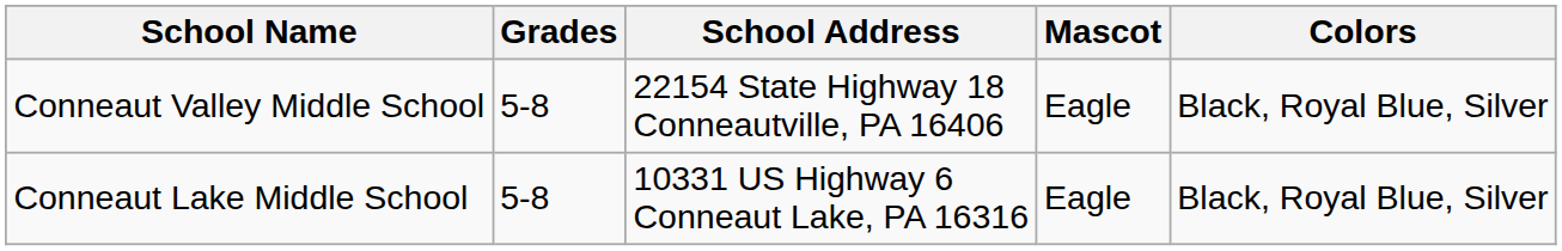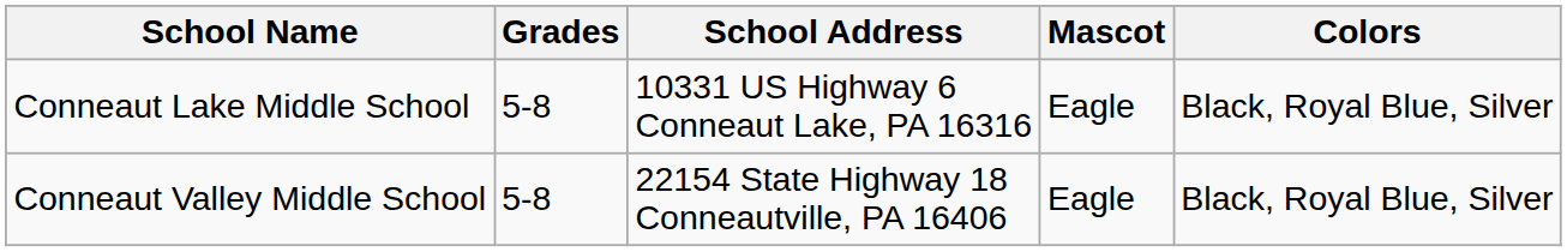rows swapped: Conneaut Lake Middle School <-> Conneaut Valley Middle School
